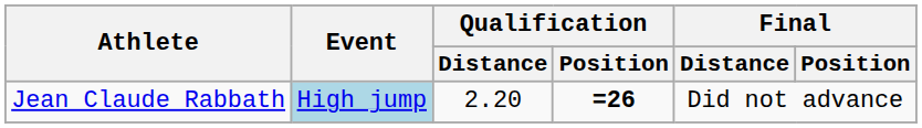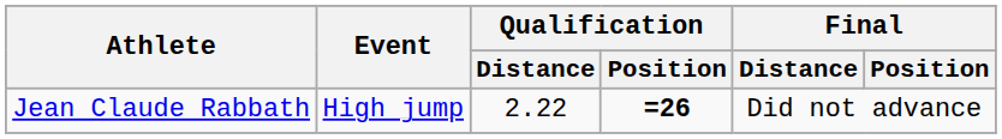Jean Claude Rabbath | Event: lightblue background -> no background
Jean Claude Rabbath | Qualification / Distance: 2.20 -> 2.22
